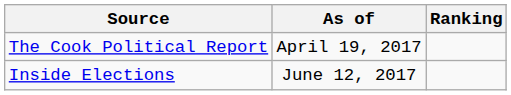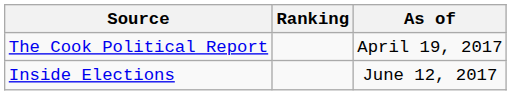columns swapped: Ranking <-> As of
